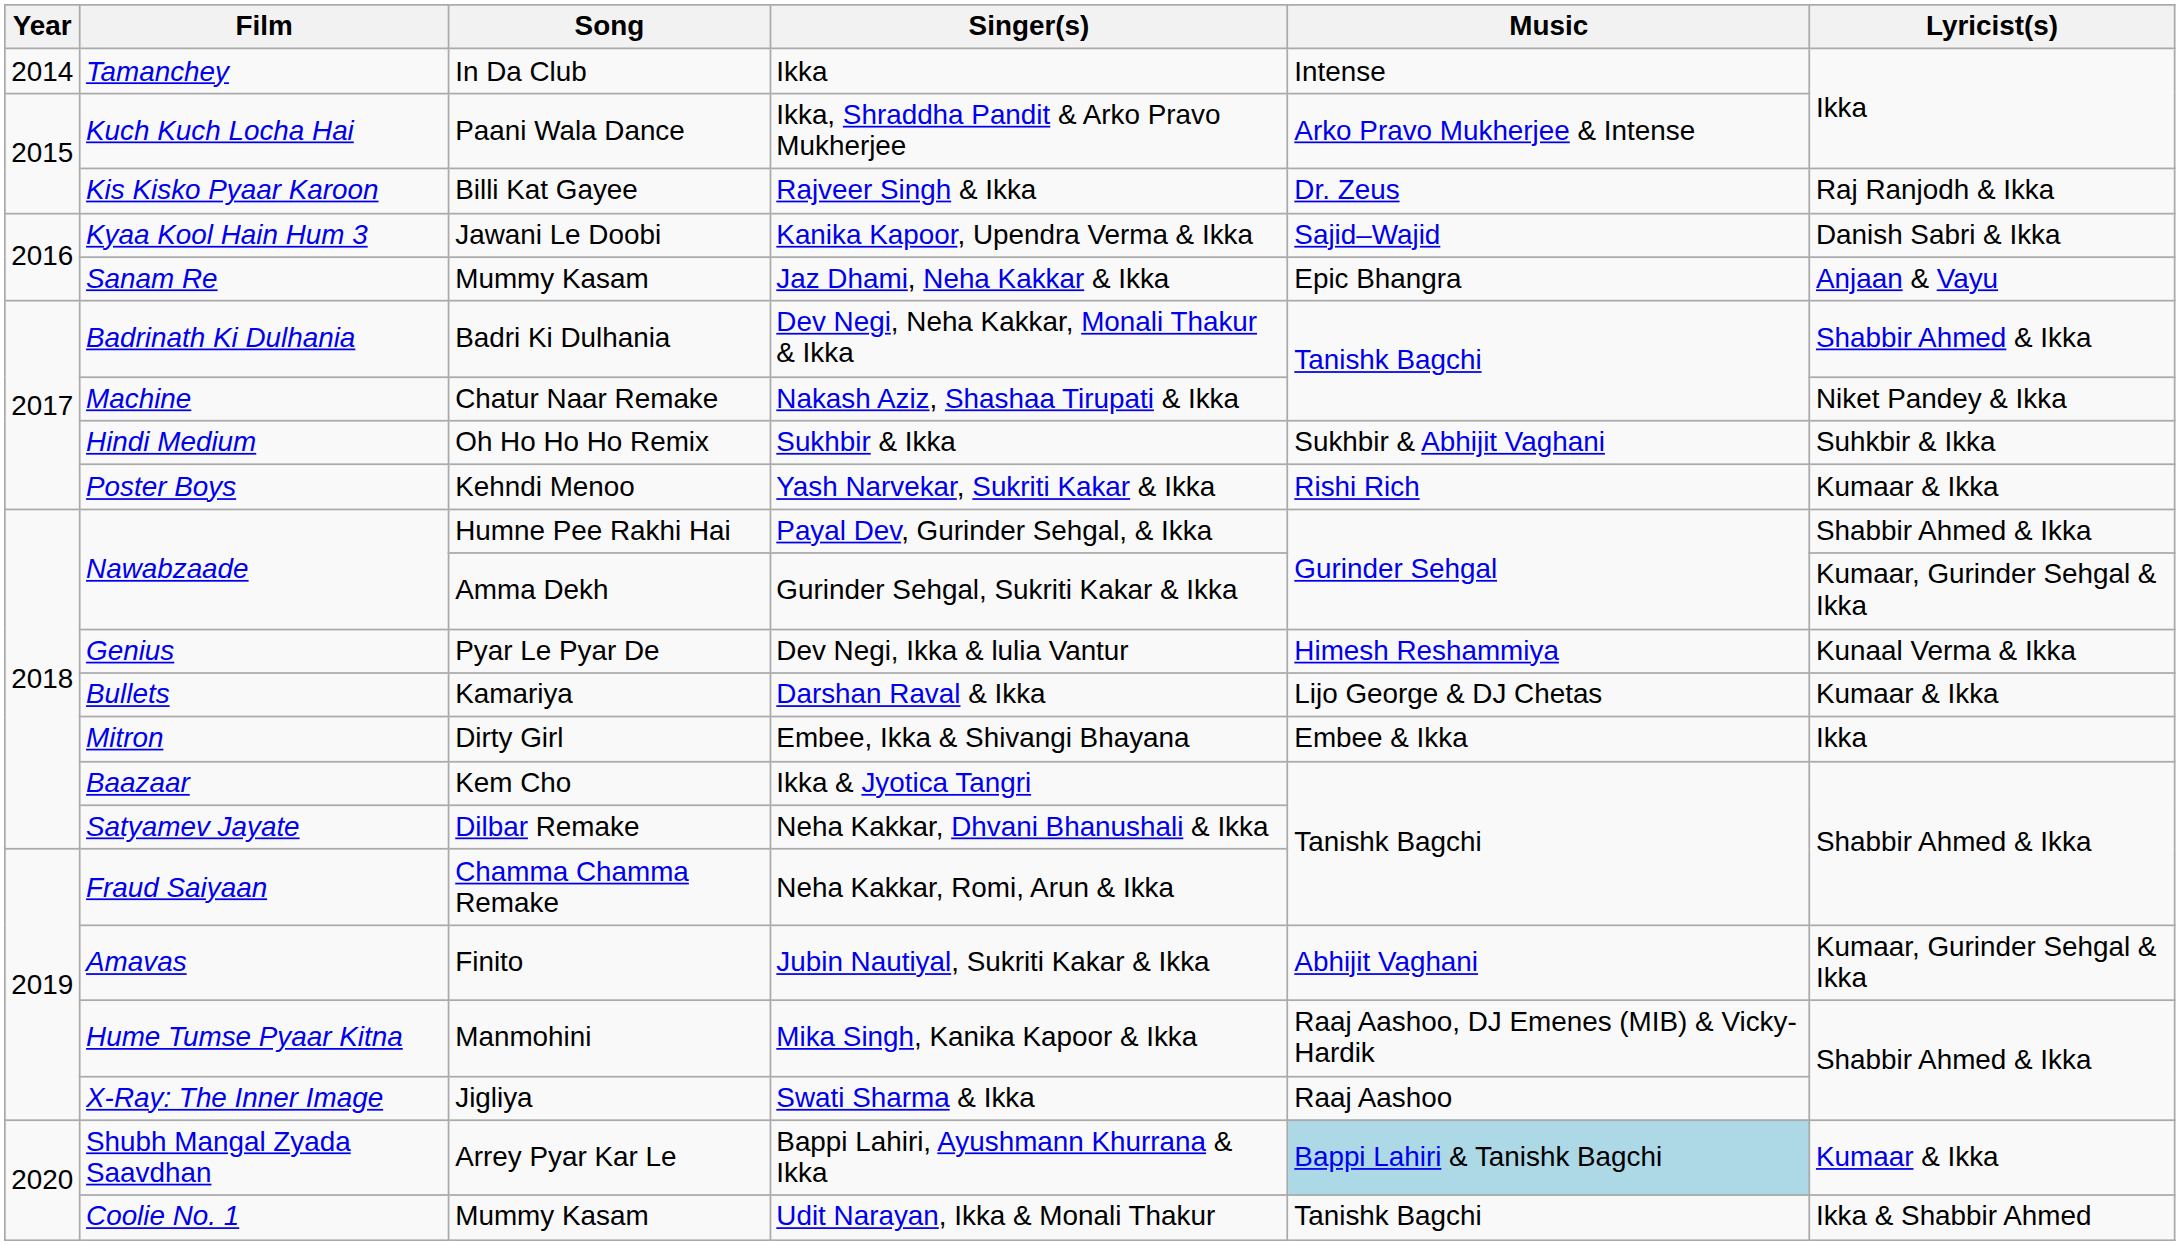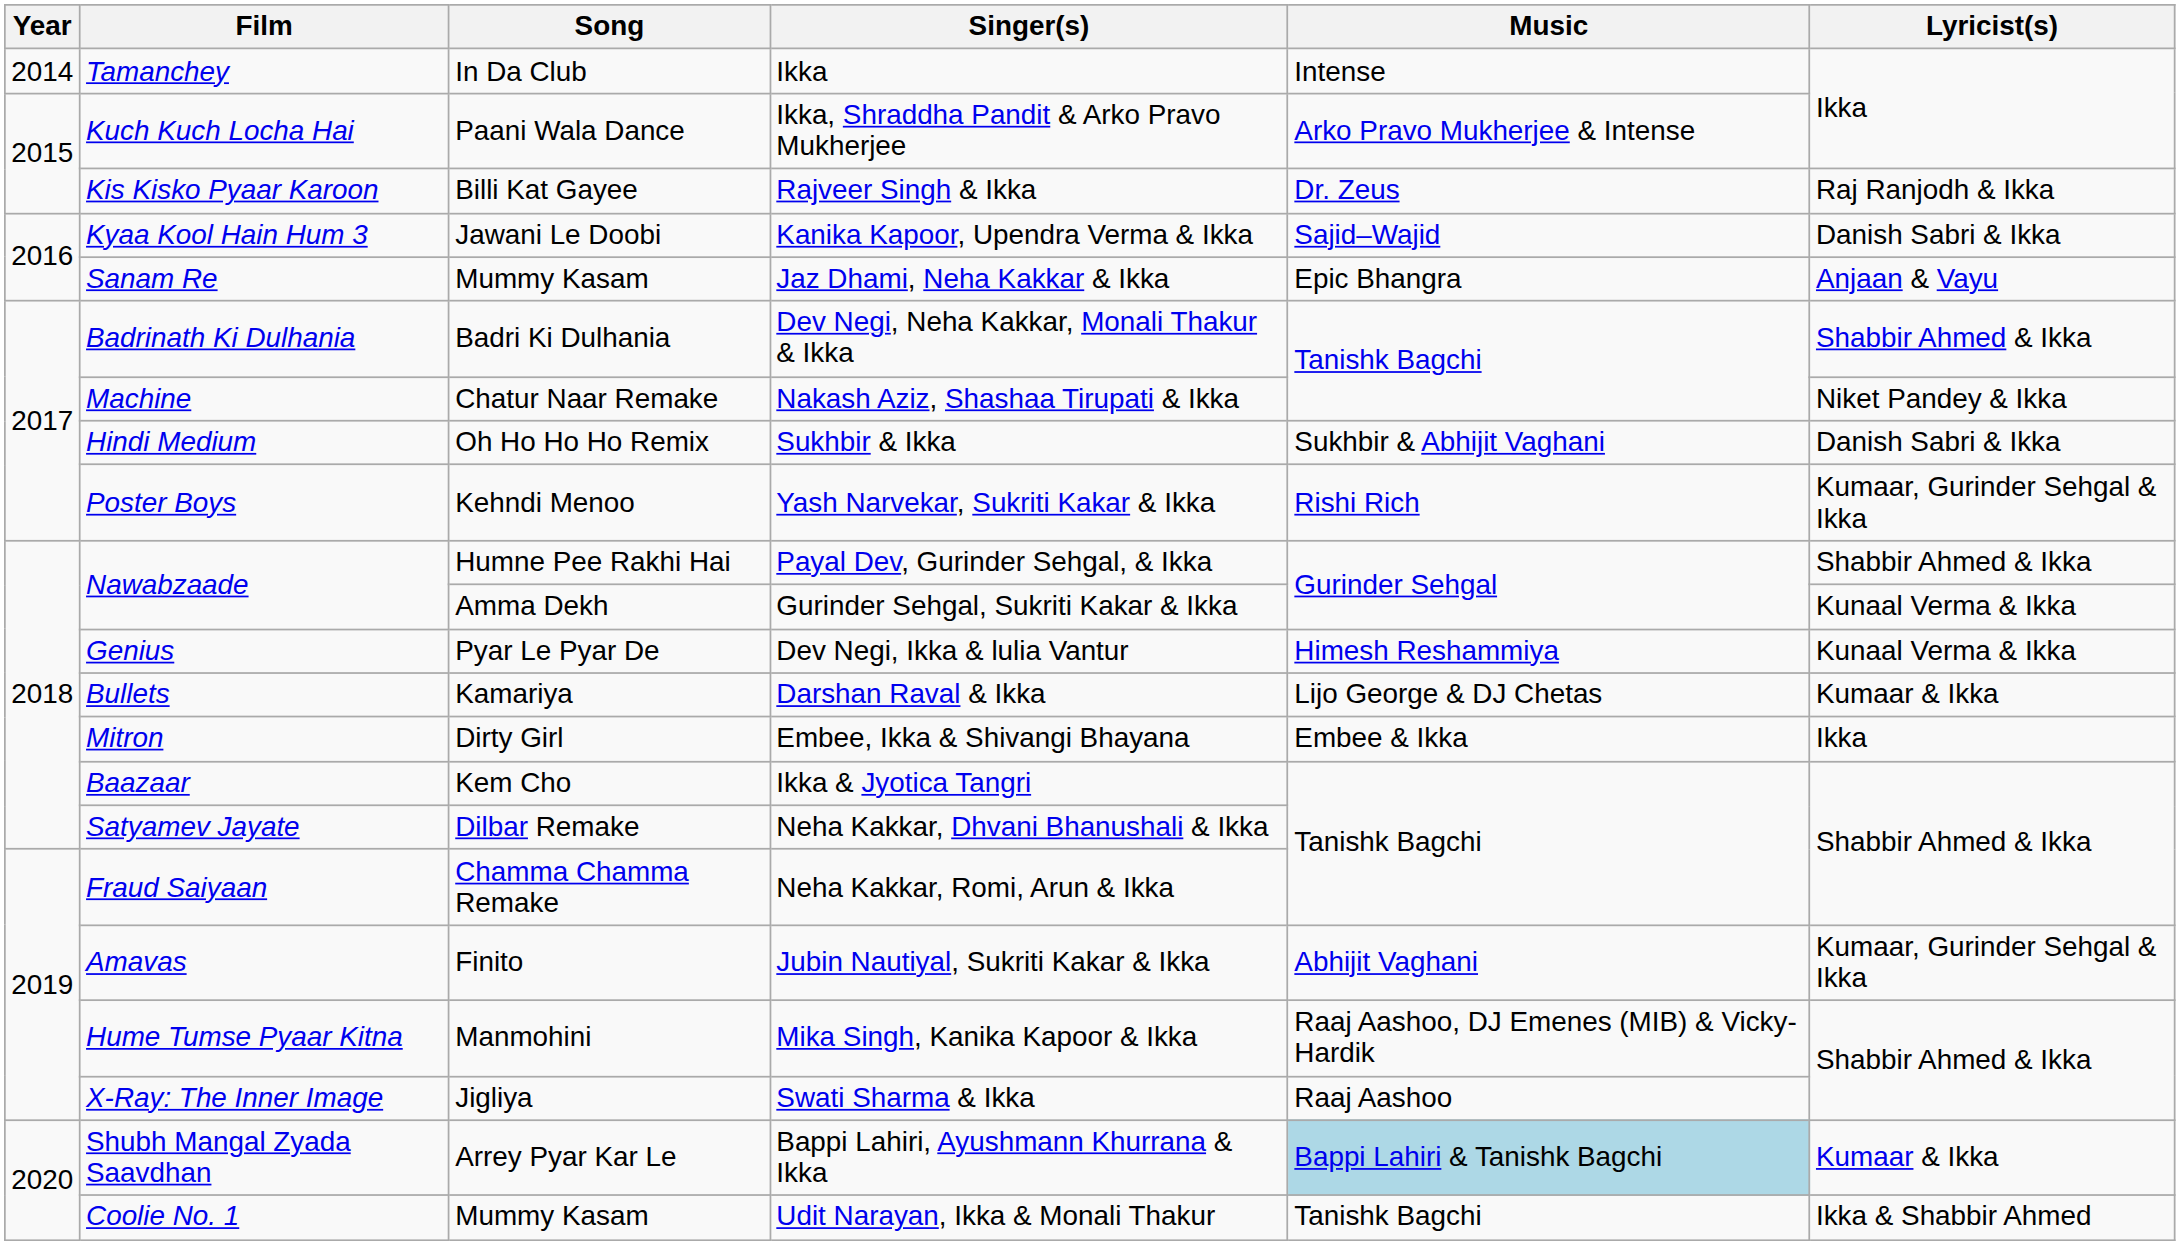Sukhbir & Ikka | Lyricist(s): Suhkbir & Ikka -> Danish Sabri & Ikka
Yash Narvekar, Sukriti Kakar & Ikka | Lyricist(s): Kumaar & Ikka -> Kumaar, Gurinder Sehgal & Ikka
Gurinder Sehgal, Sukriti Kakar & Ikka | Lyricist(s): Kumaar, Gurinder Sehgal & Ikka -> Kunaal Verma & Ikka
